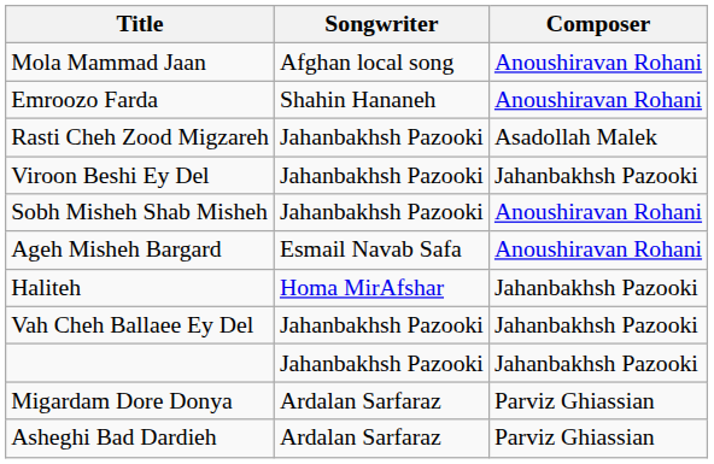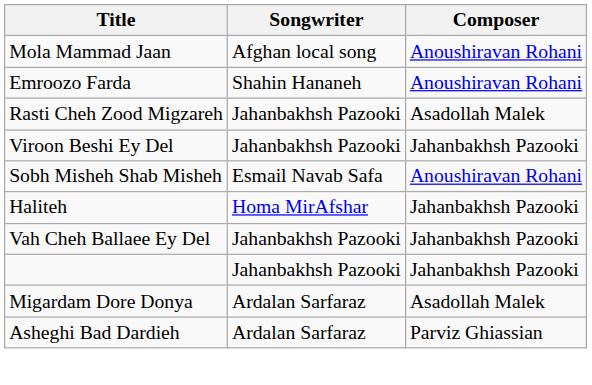Sobh Misheh Shab Misheh | Songwriter: Jahanbakhsh Pazooki -> Esmail Navab Safa
- row: Ageh Misheh Bargard | Esmail Navab Safa | Anoushiravan Rohani
Migardam Dore Donya | Composer: Parviz Ghiassian -> Asadollah Malek
